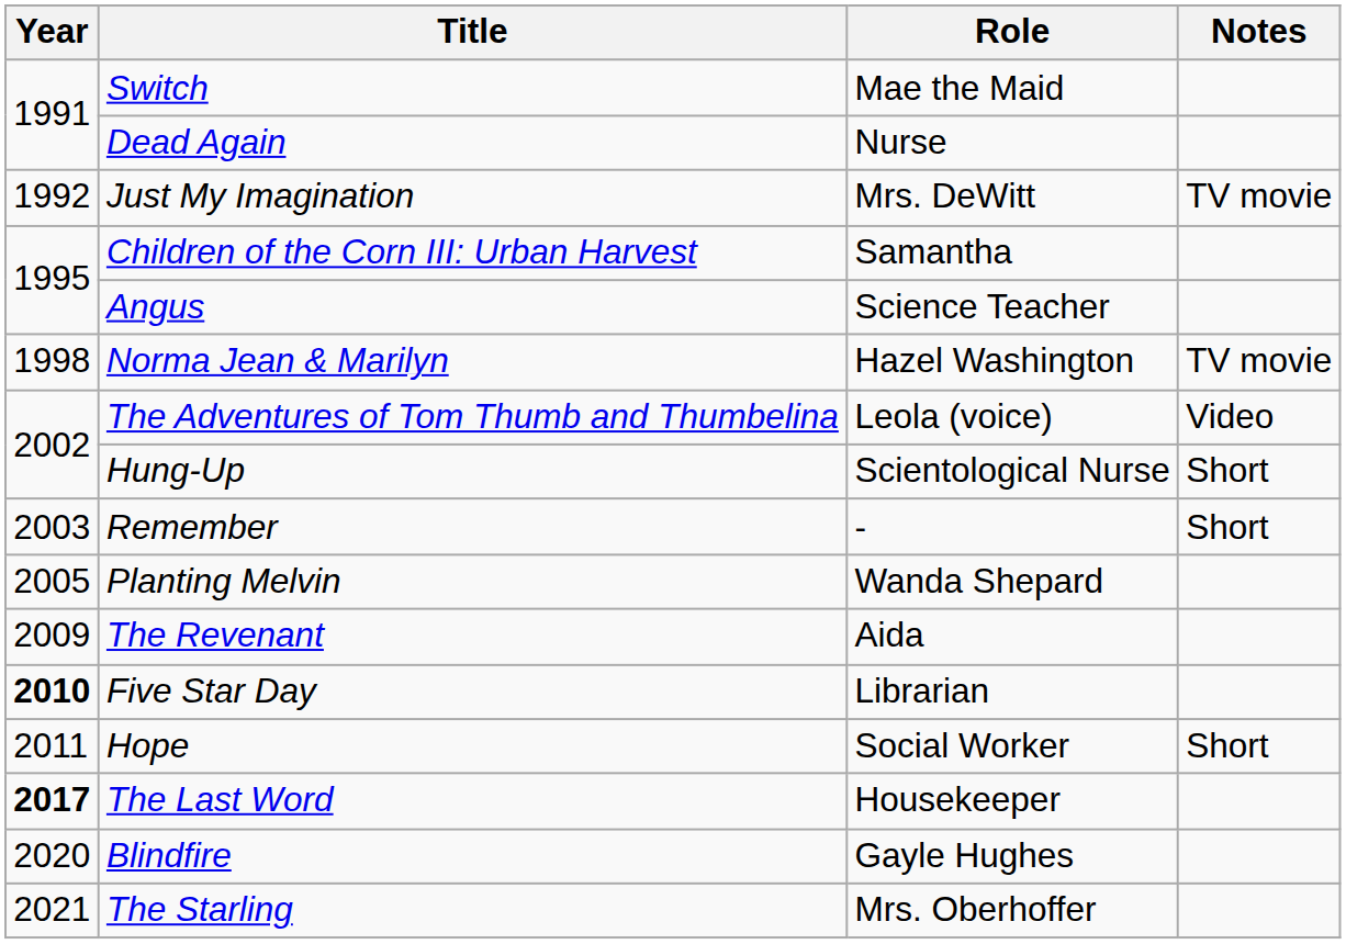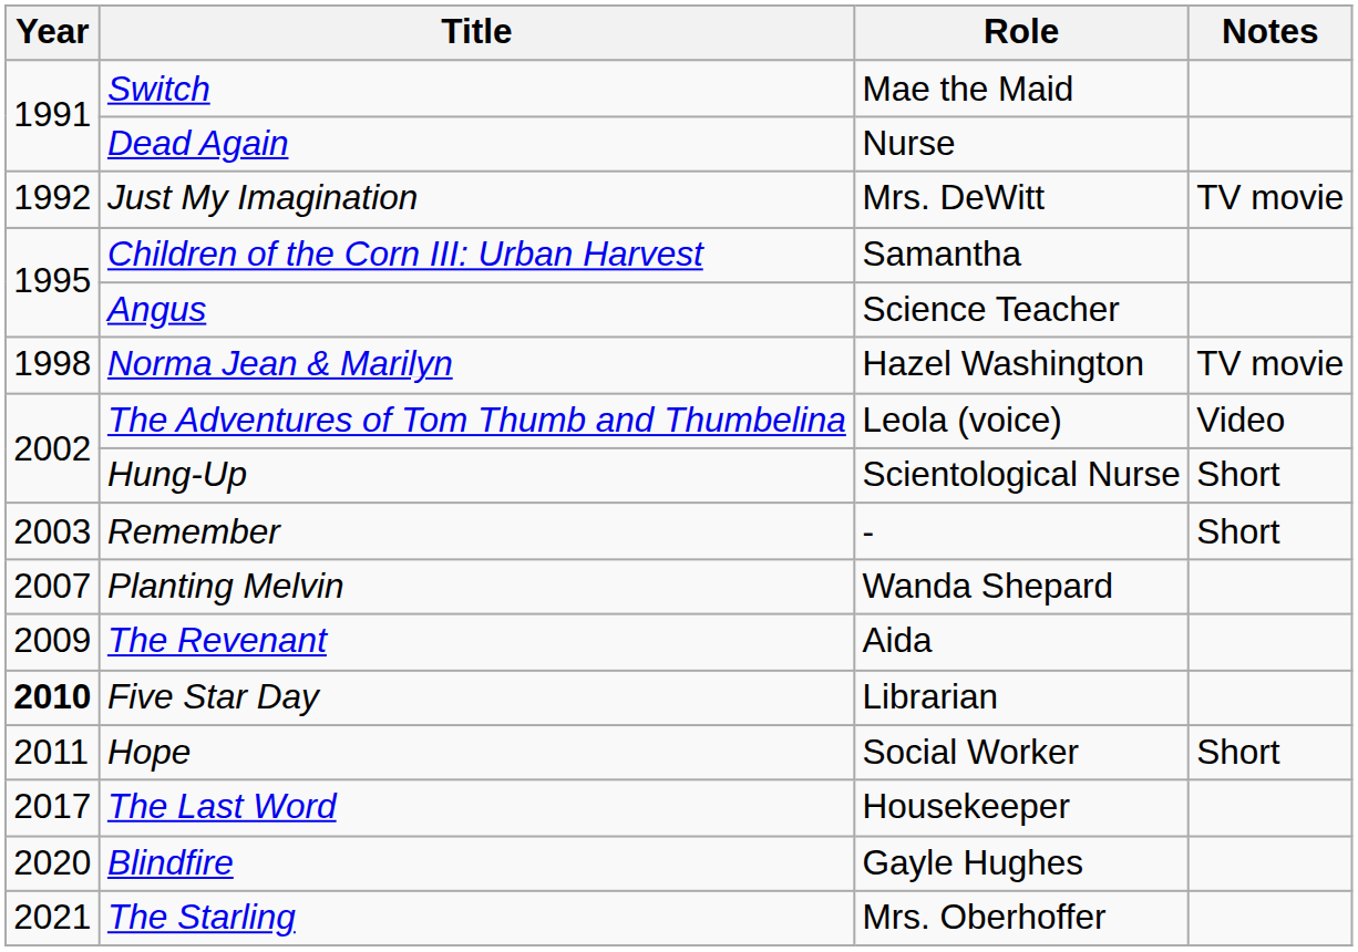Planting Melvin | Year: 2005 -> 2007
The Last Word | Year: bold -> normal
